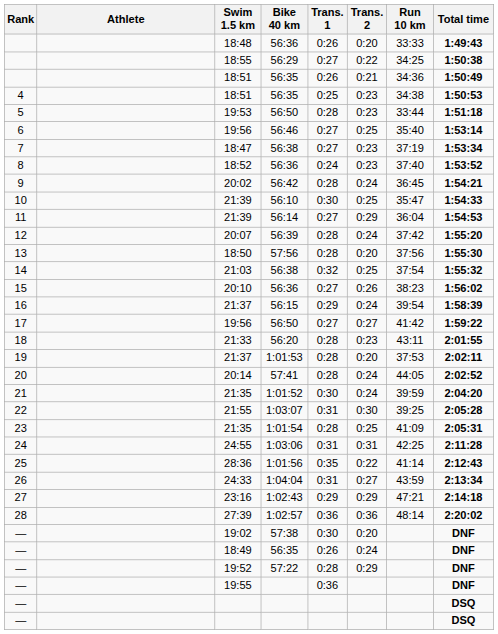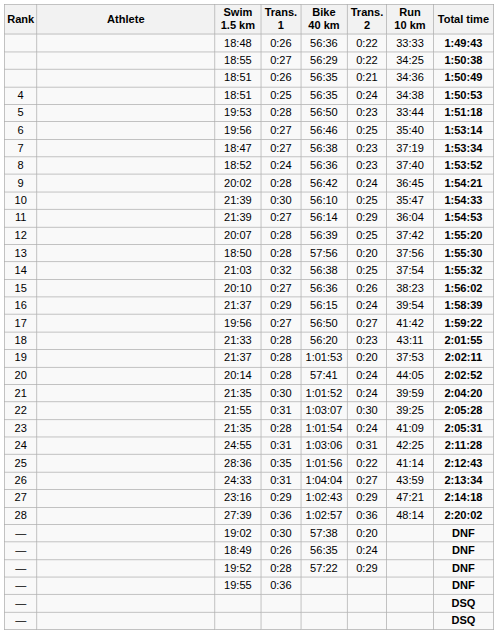columns swapped: Trans. 1 <-> Bike 40 km
18:48 | Trans. 2: 0:20 -> 0:22
4 / 18:51 | Trans. 2: 0:23 -> 0:24
20:07 | Trans. 2: 0:24 -> 0:25
23 / 21:35 | Trans. 2: 0:25 -> 0:24
